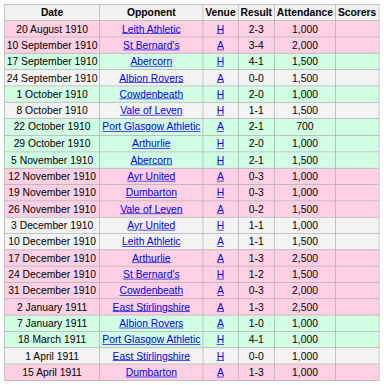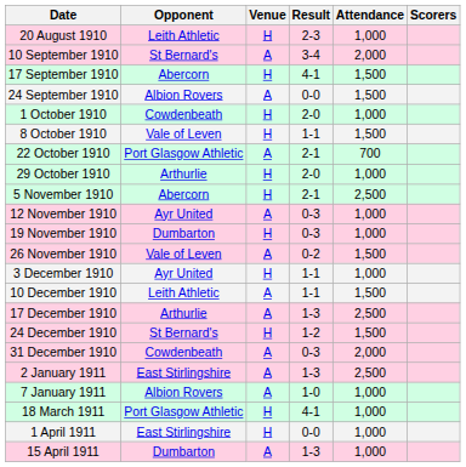5 November 1910 | Attendance: 1,500 -> 2,500
